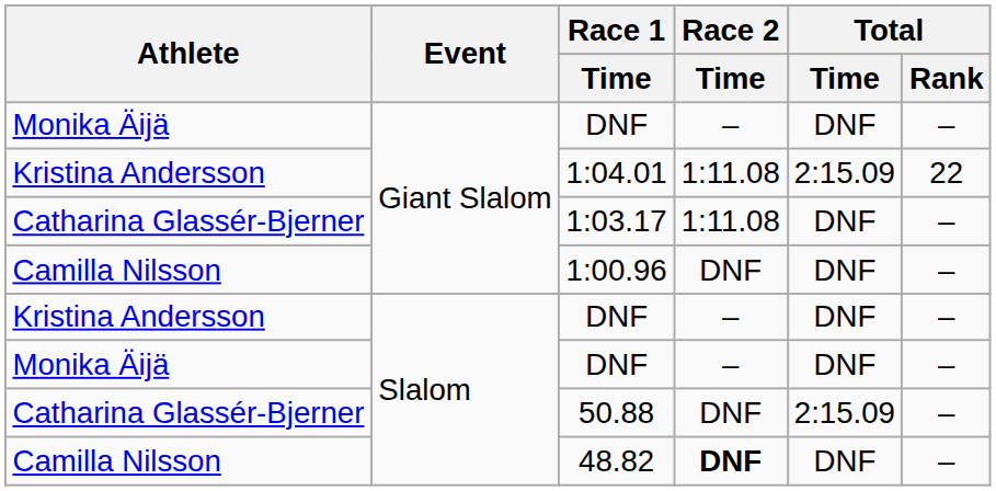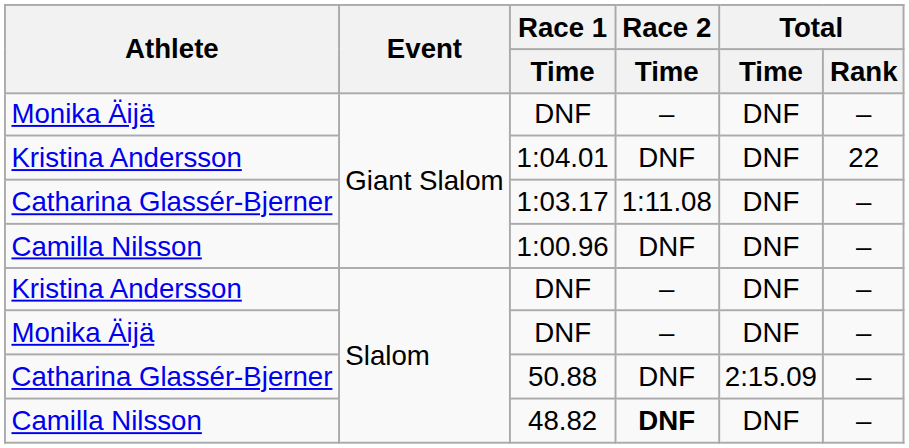1:04.01 | Race 2 / Time: 1:11.08 -> DNF
1:04.01 | Total / Time: 2:15.09 -> DNF
